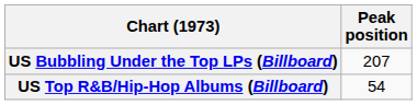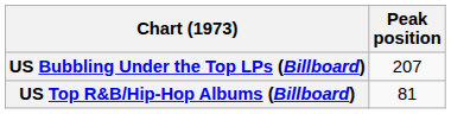US Top R&B/Hip-Hop Albums (Billboard) | Peak position: 54 -> 81
